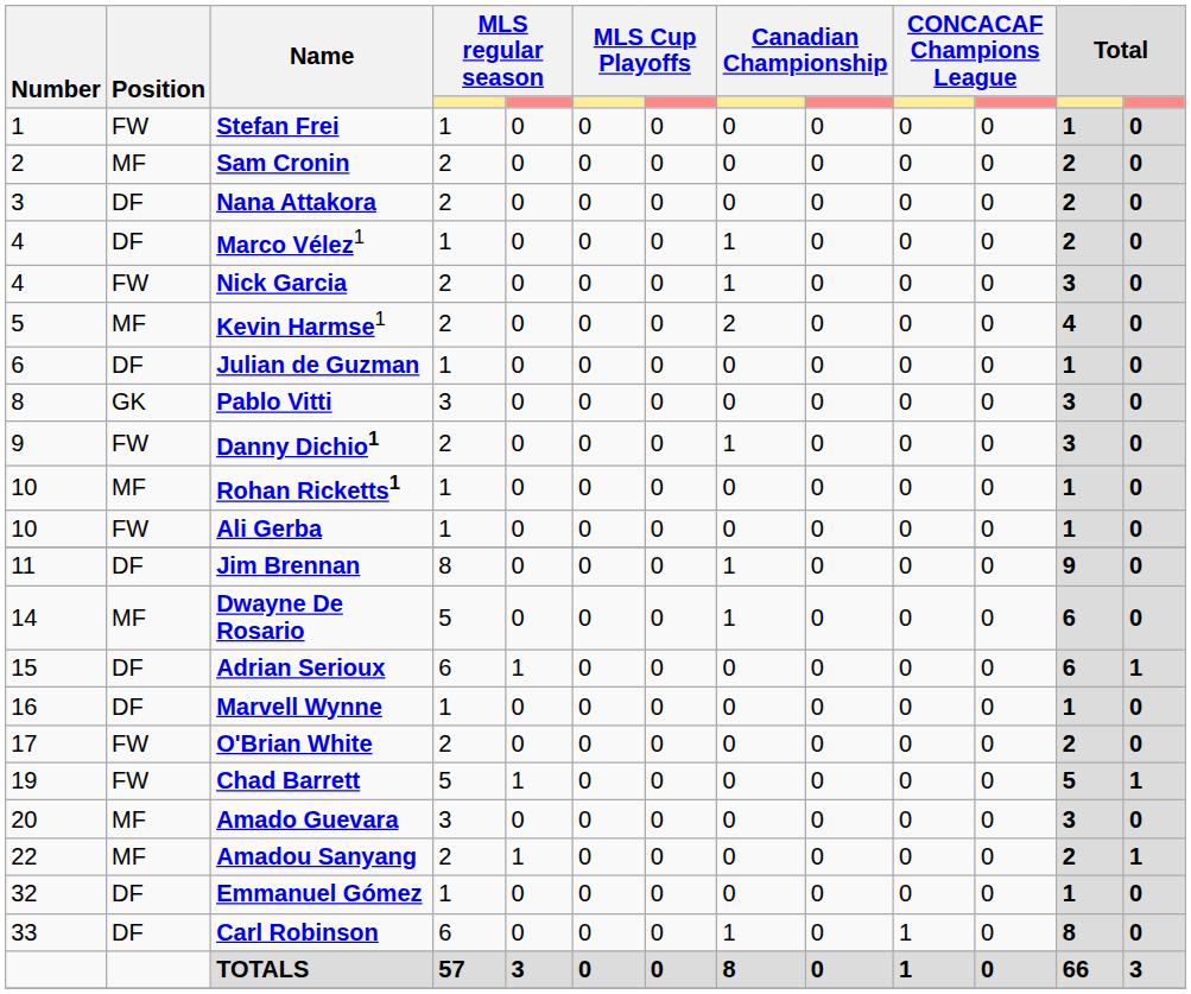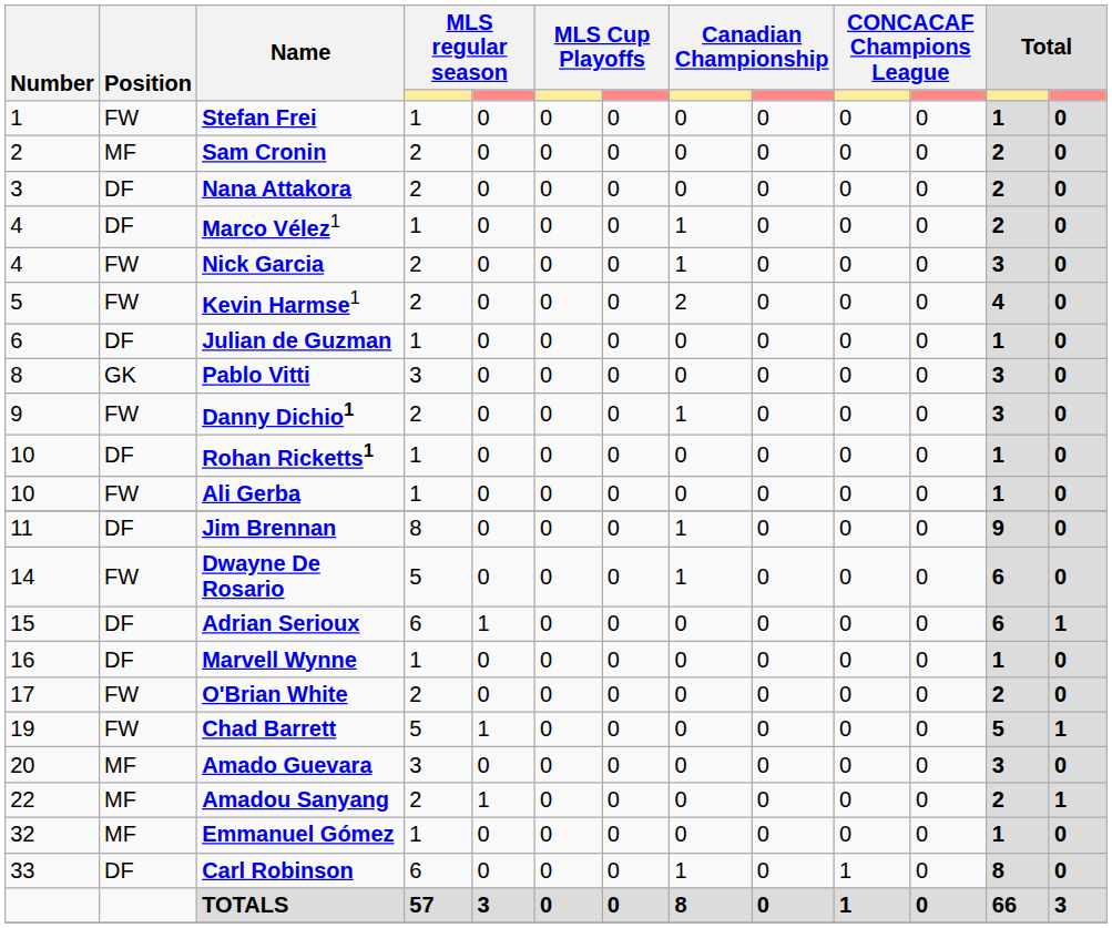Kevin Harmse1 | Position: MF -> FW
Rohan Ricketts1 | Position: MF -> DF
Dwayne De Rosario | Position: MF -> FW
Emmanuel Gómez | Position: DF -> MF
